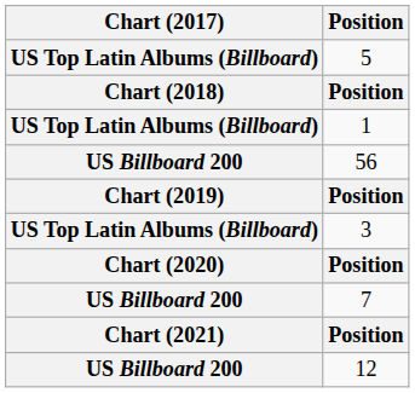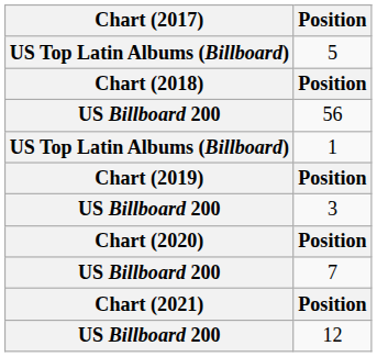rows swapped: 56 <-> 1
3 | Chart (2017): US Top Latin Albums (Billboard) -> US Billboard 200
